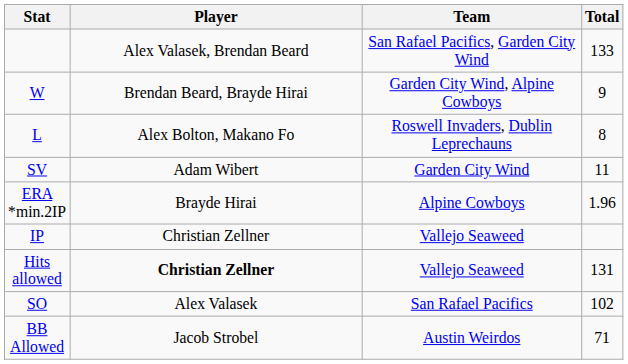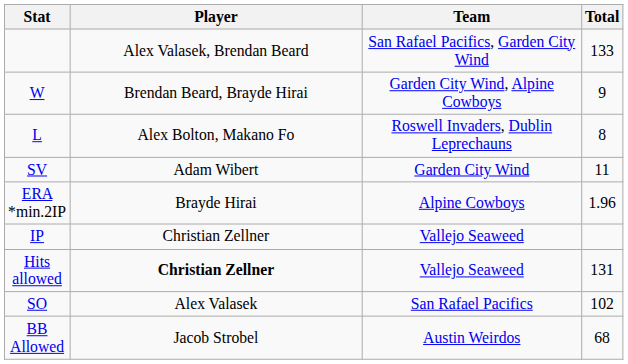BB Allowed | Total: 71 -> 68
